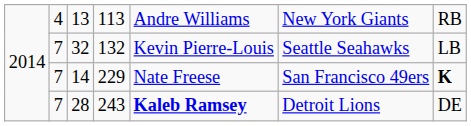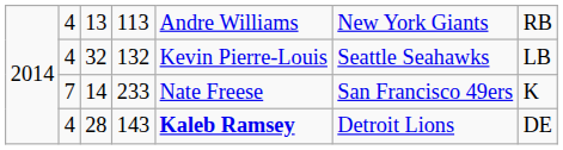32 | column 2: 7 -> 4
14 | column 4: 229 -> 233
14 | column 7: bold -> normal
28 | column 2: 7 -> 4
28 | column 4: 243 -> 143
